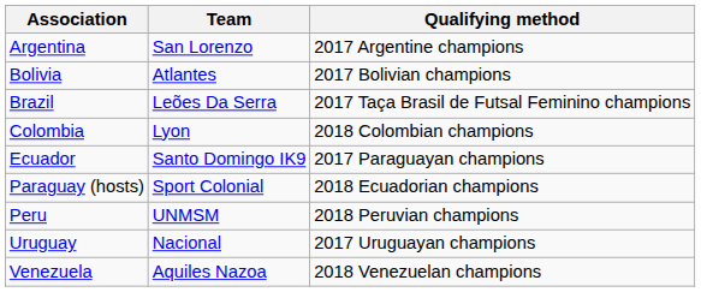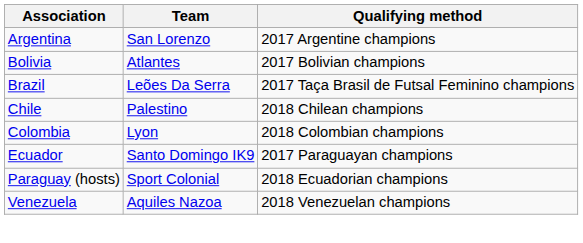+ row: Chile | Palestino | 2018 Chilean champions
- row: Peru | UNMSM | 2018 Peruvian champions
- row: Uruguay | Nacional | 2017 Uruguayan champions
